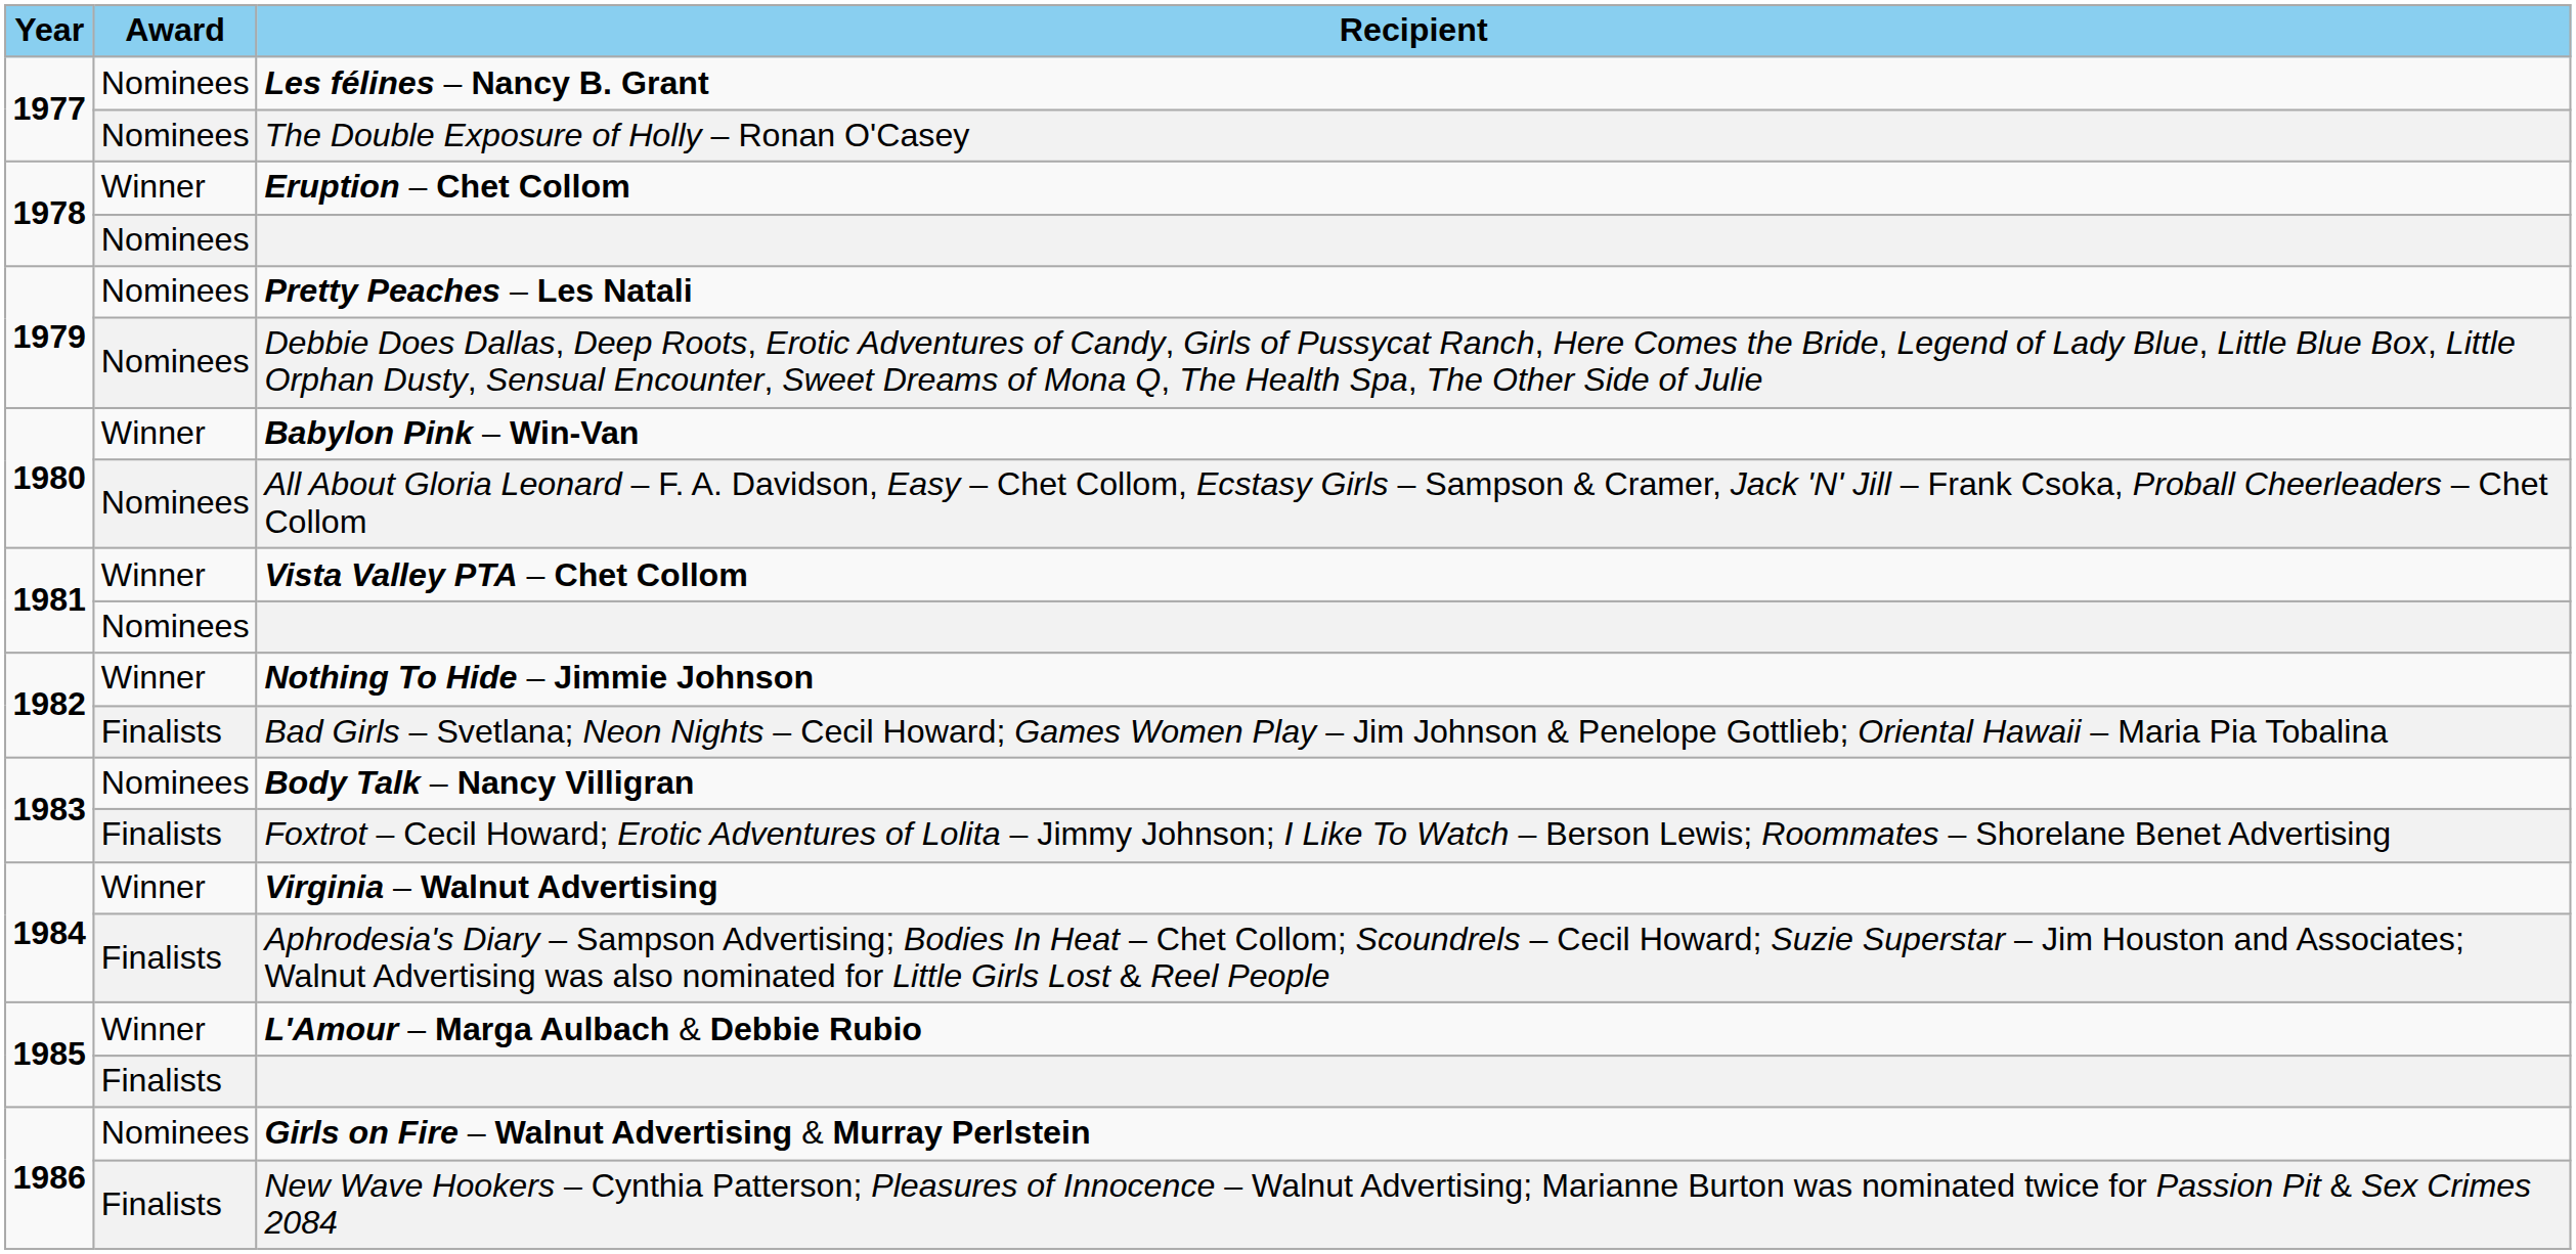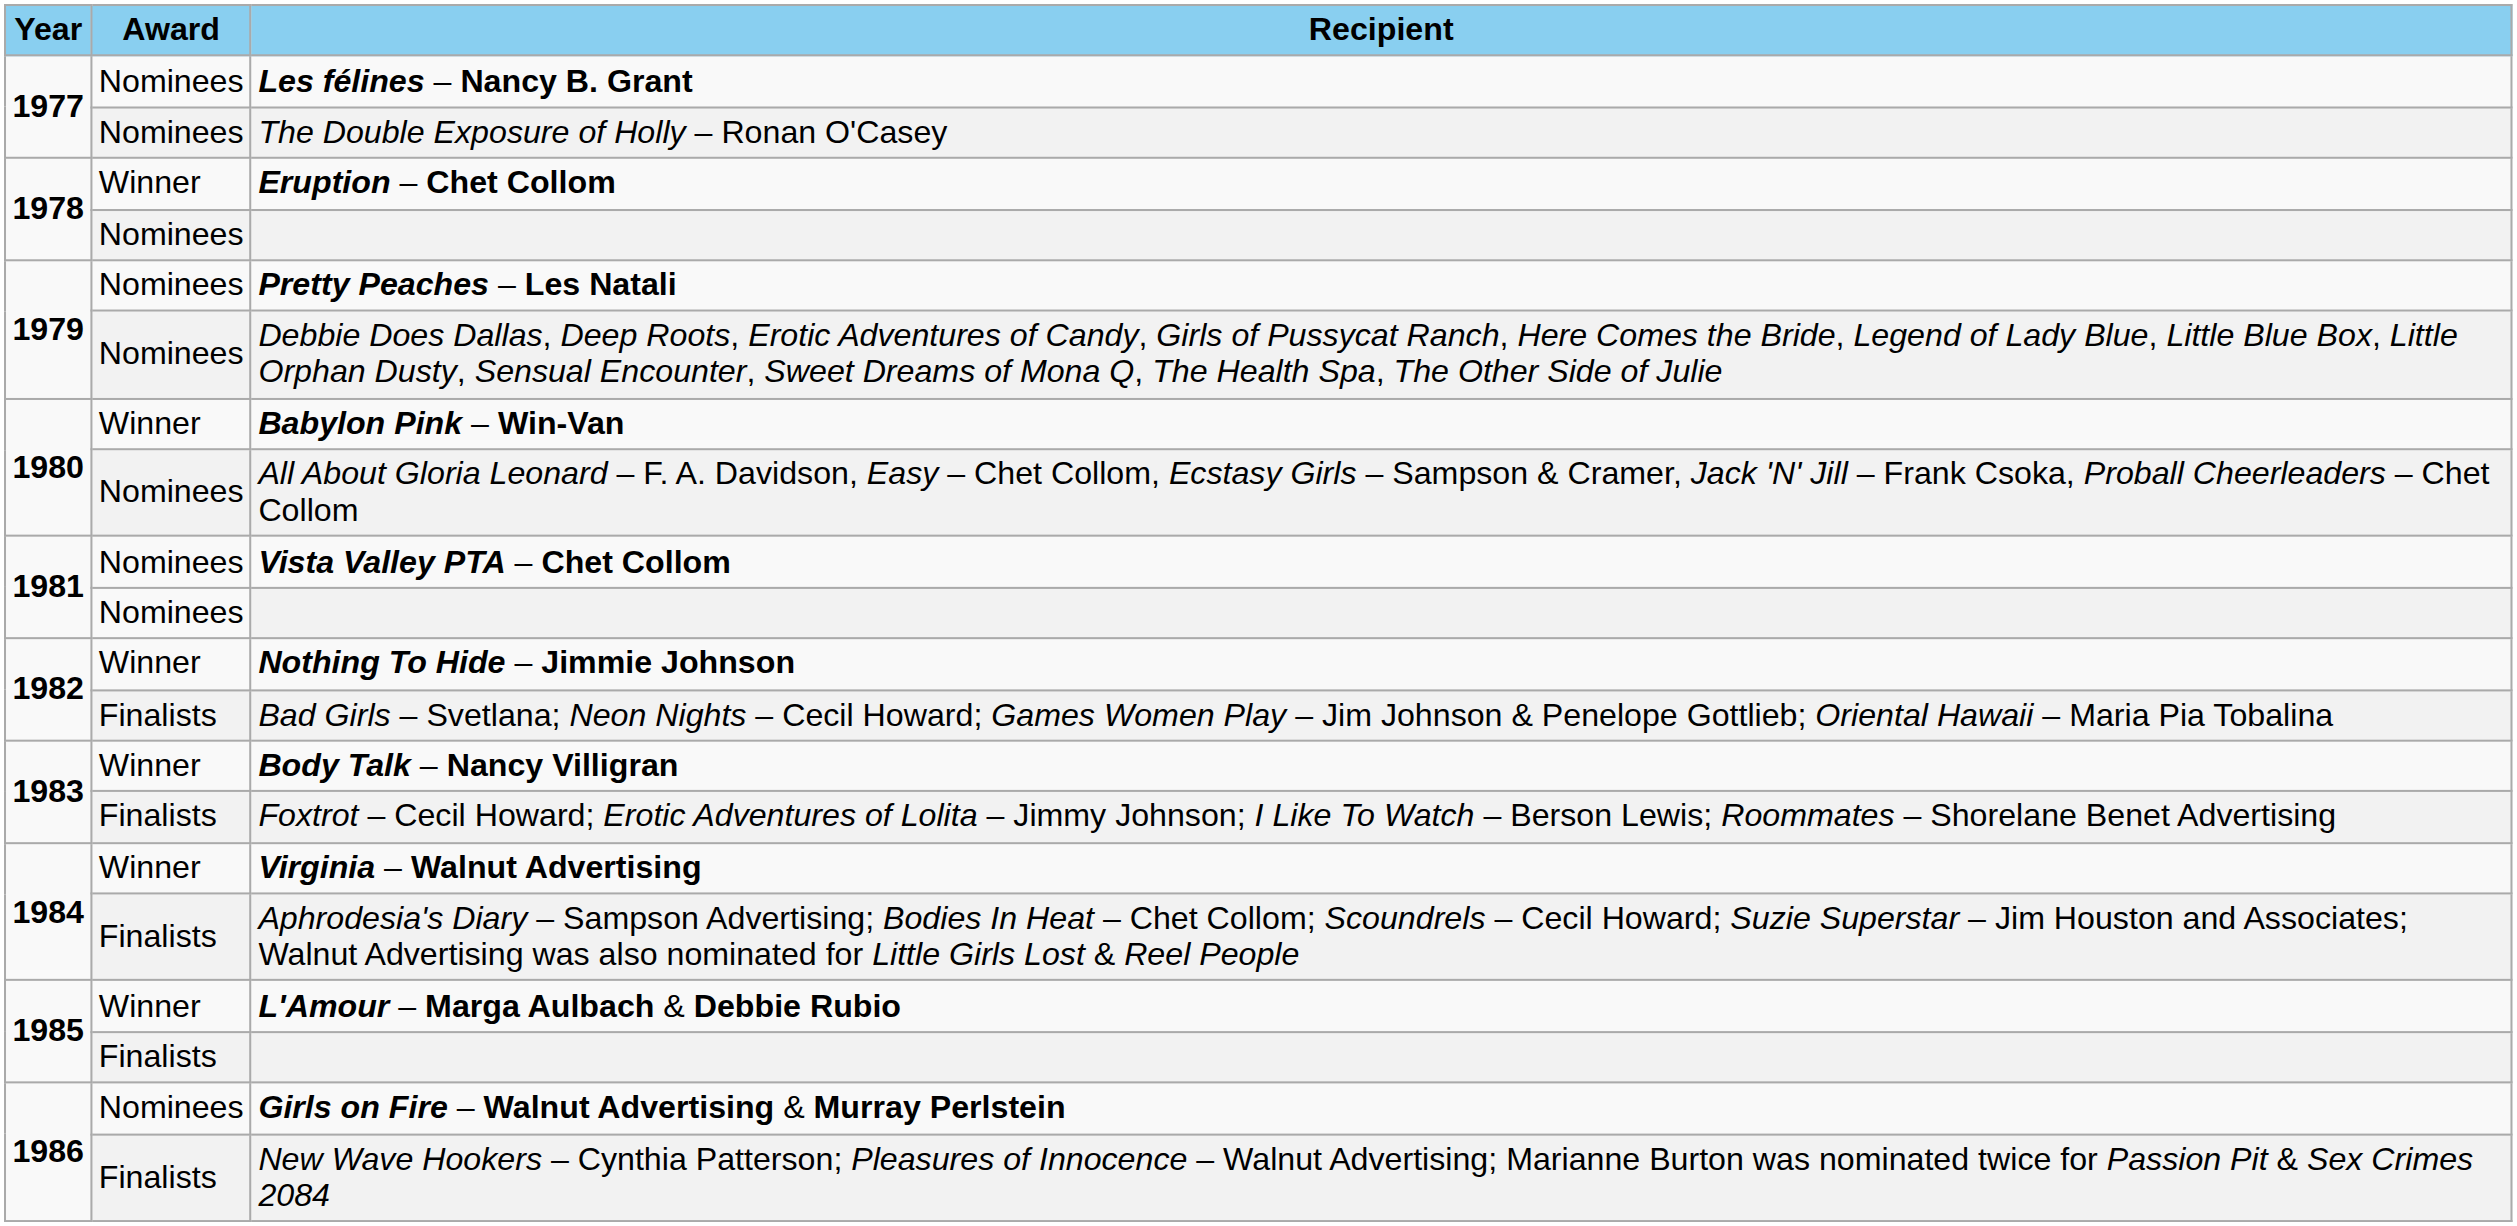Vista Valley PTA – Chet Collom | Award: Winner -> Nominees
Body Talk – Nancy Villigran | Award: Nominees -> Winner
